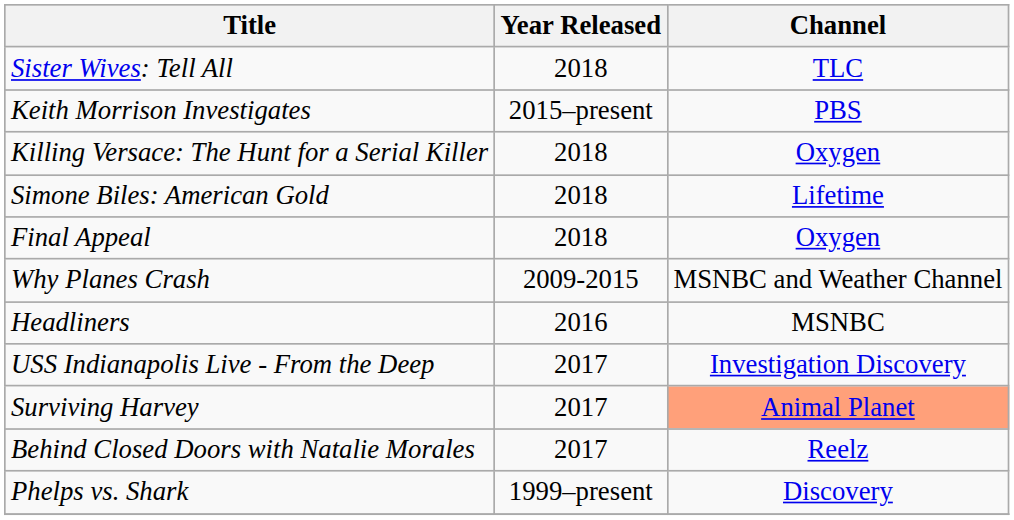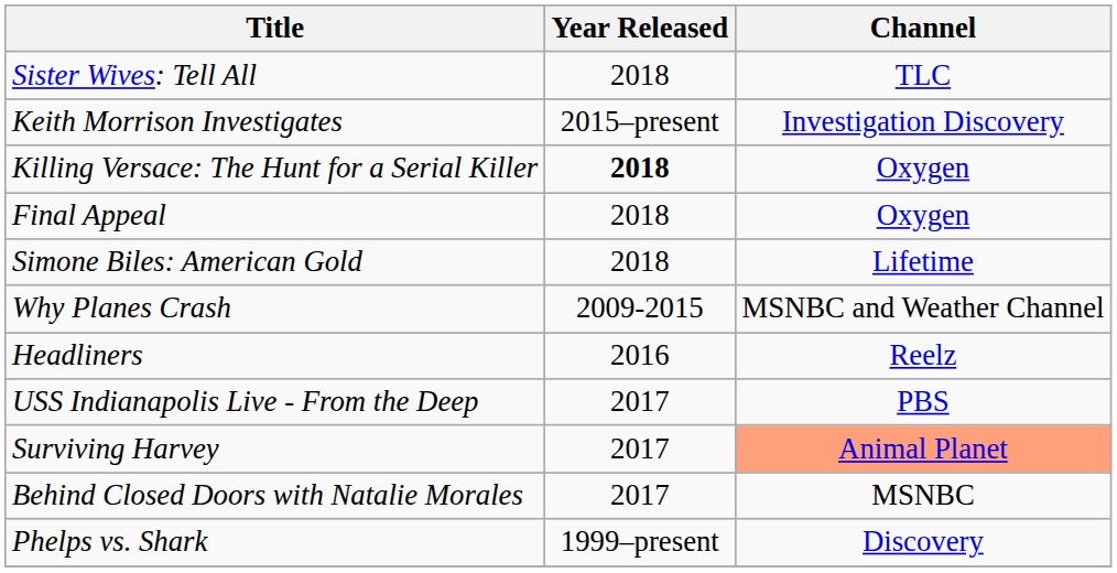Keith Morrison Investigates | Channel: PBS -> Investigation Discovery
Killing Versace: The Hunt for a Serial Killer | Year Released: normal -> bold
rows swapped: Simone Biles: American Gold <-> Final Appeal
Headliners | Channel: MSNBC -> Reelz
USS Indianapolis Live - From the Deep | Channel: Investigation Discovery -> PBS
Behind Closed Doors with Natalie Morales | Channel: Reelz -> MSNBC
